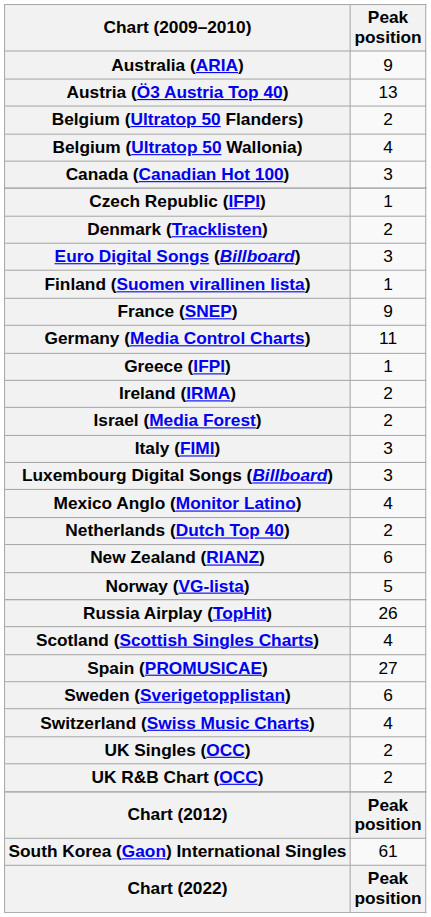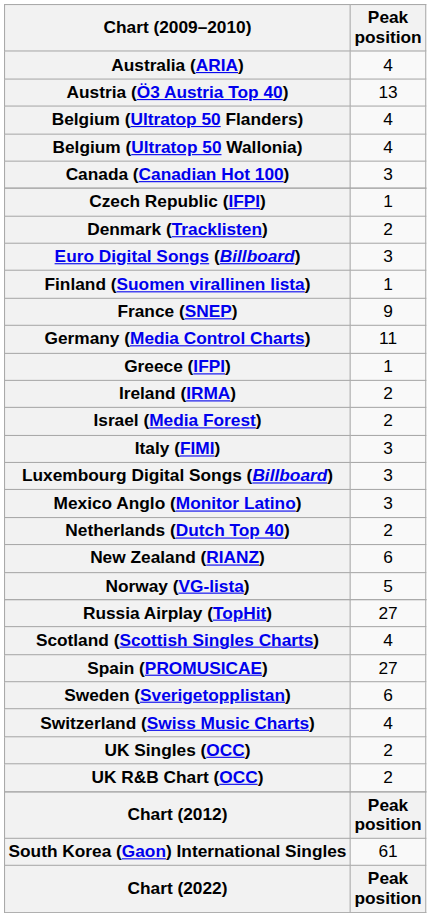Australia (ARIA) | Peak position: 9 -> 4
Belgium (Ultratop 50 Flanders) | Peak position: 2 -> 4
Mexico Anglo (Monitor Latino) | Peak position: 4 -> 3
Russia Airplay (TopHit) | Peak position: 26 -> 27
